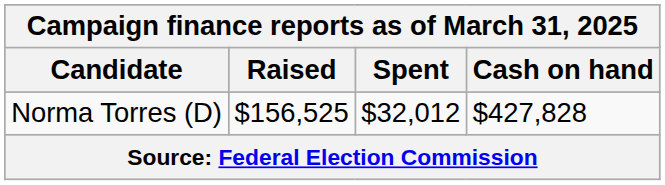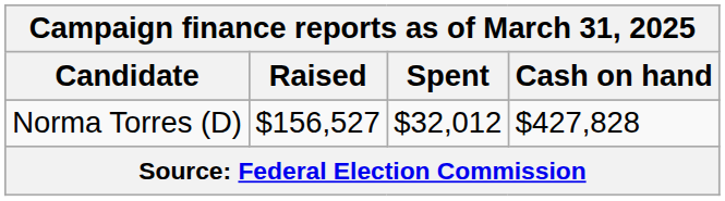Norma Torres (D) | Raised: $156,525 -> $156,527
